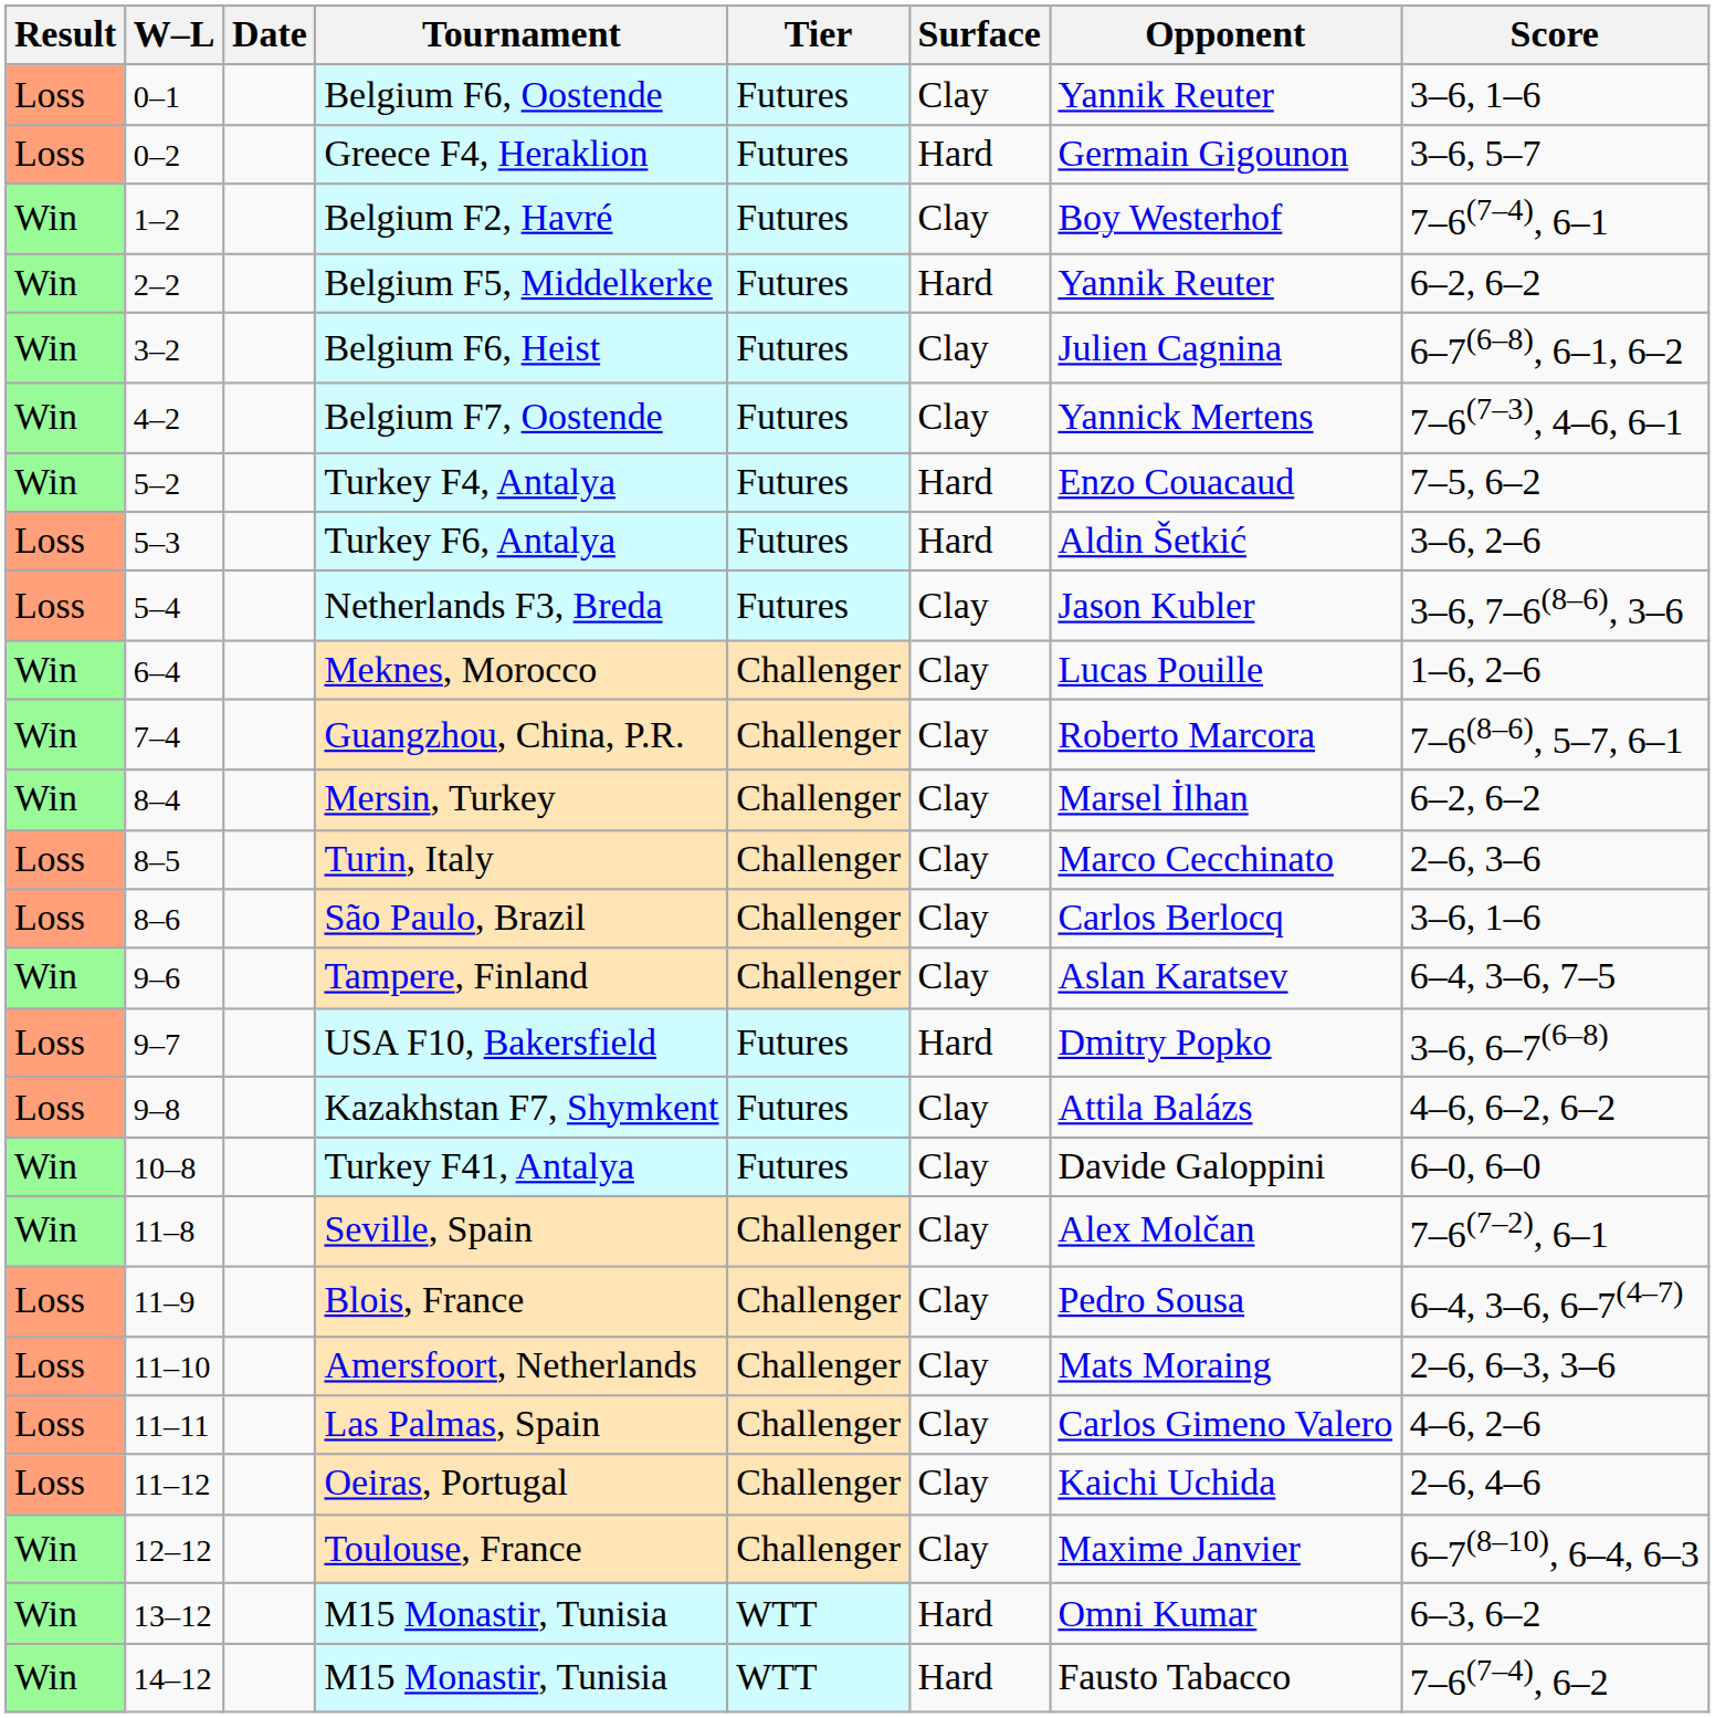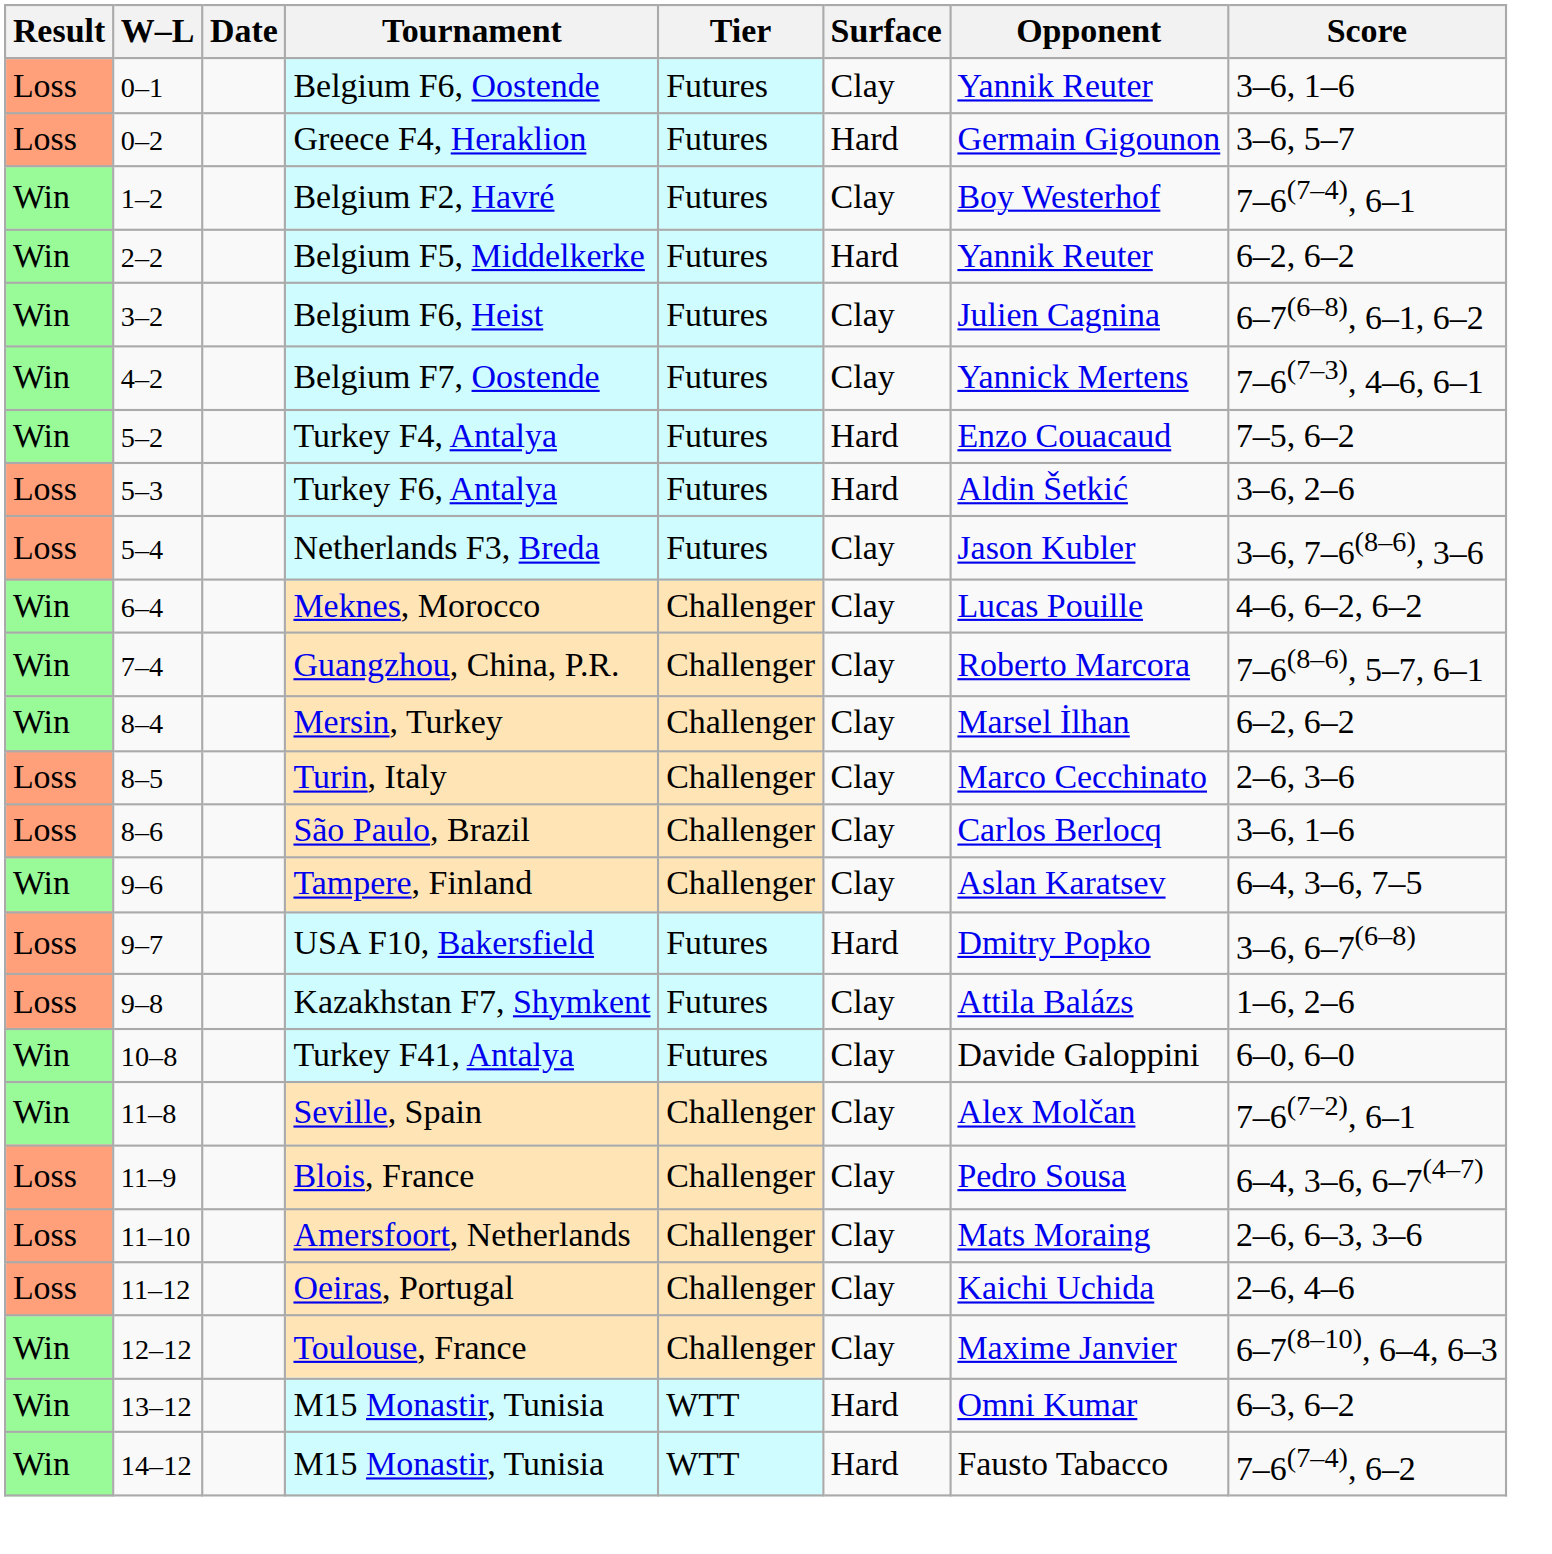Meknes, Morocco | Score: 1–6, 2–6 -> 4–6, 6–2, 6–2
Kazakhstan F7, Shymkent | Score: 4–6, 6–2, 6–2 -> 1–6, 2–6
- row: Loss | 11–11 | Las Palmas, Spain | Challenger | Clay | Carlos Gimeno Valero | 4–6, 2–6
